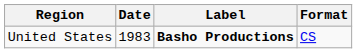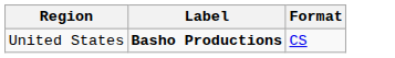- column: Date | 1983
